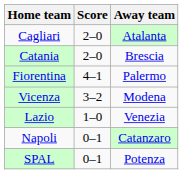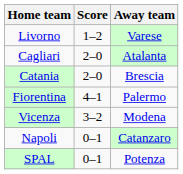+ row: Livorno | 1–2 | Varese
- row: Lazio | 1–0 | Venezia
